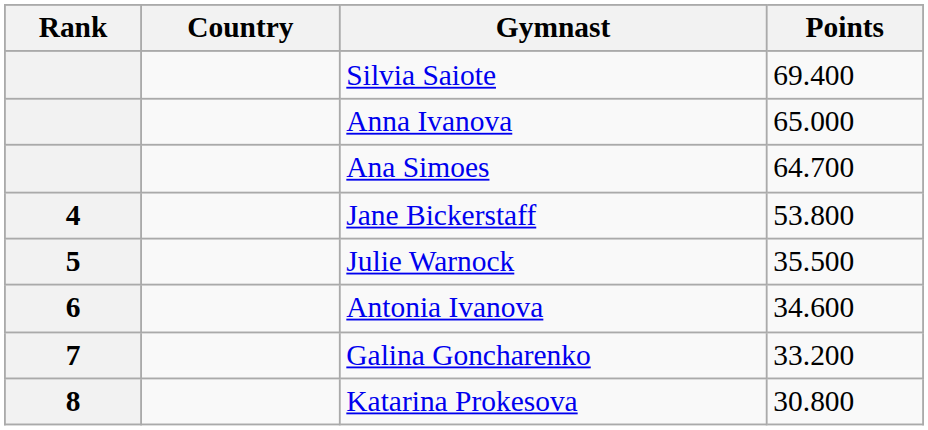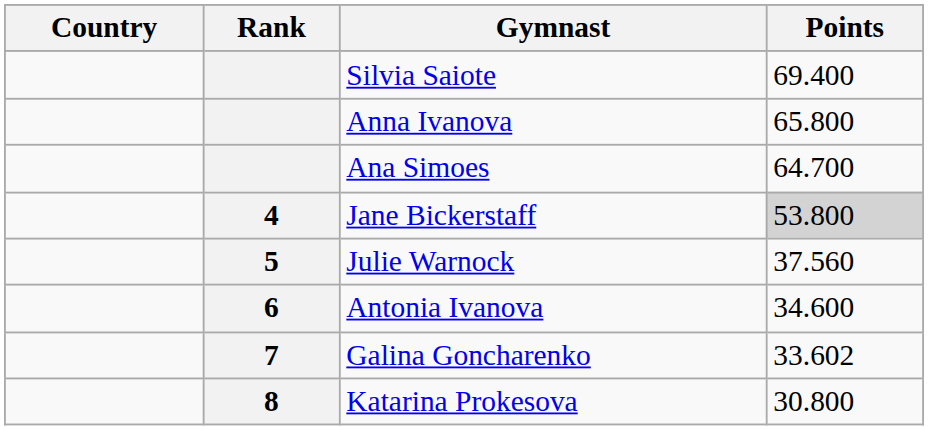columns swapped: Rank <-> Country
Anna Ivanova | Points: 65.000 -> 65.800
Jane Bickerstaff | Points: no background -> lightgrey background
Julie Warnock | Points: 35.500 -> 37.560
Galina Goncharenko | Points: 33.200 -> 33.602
